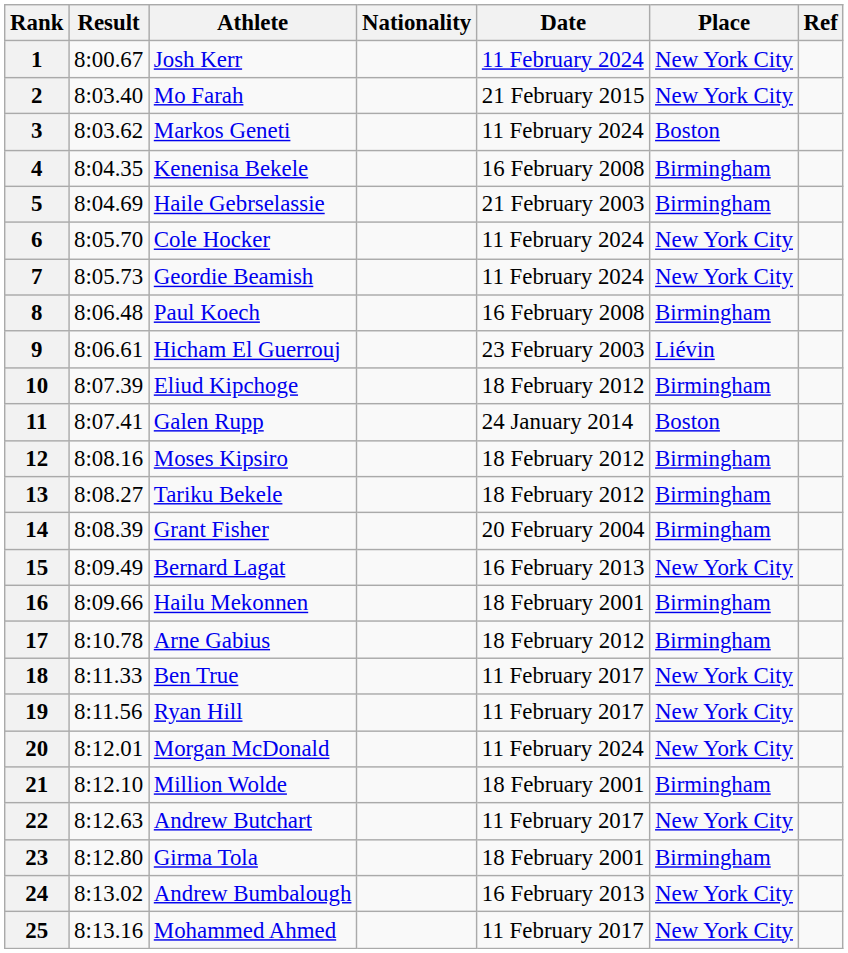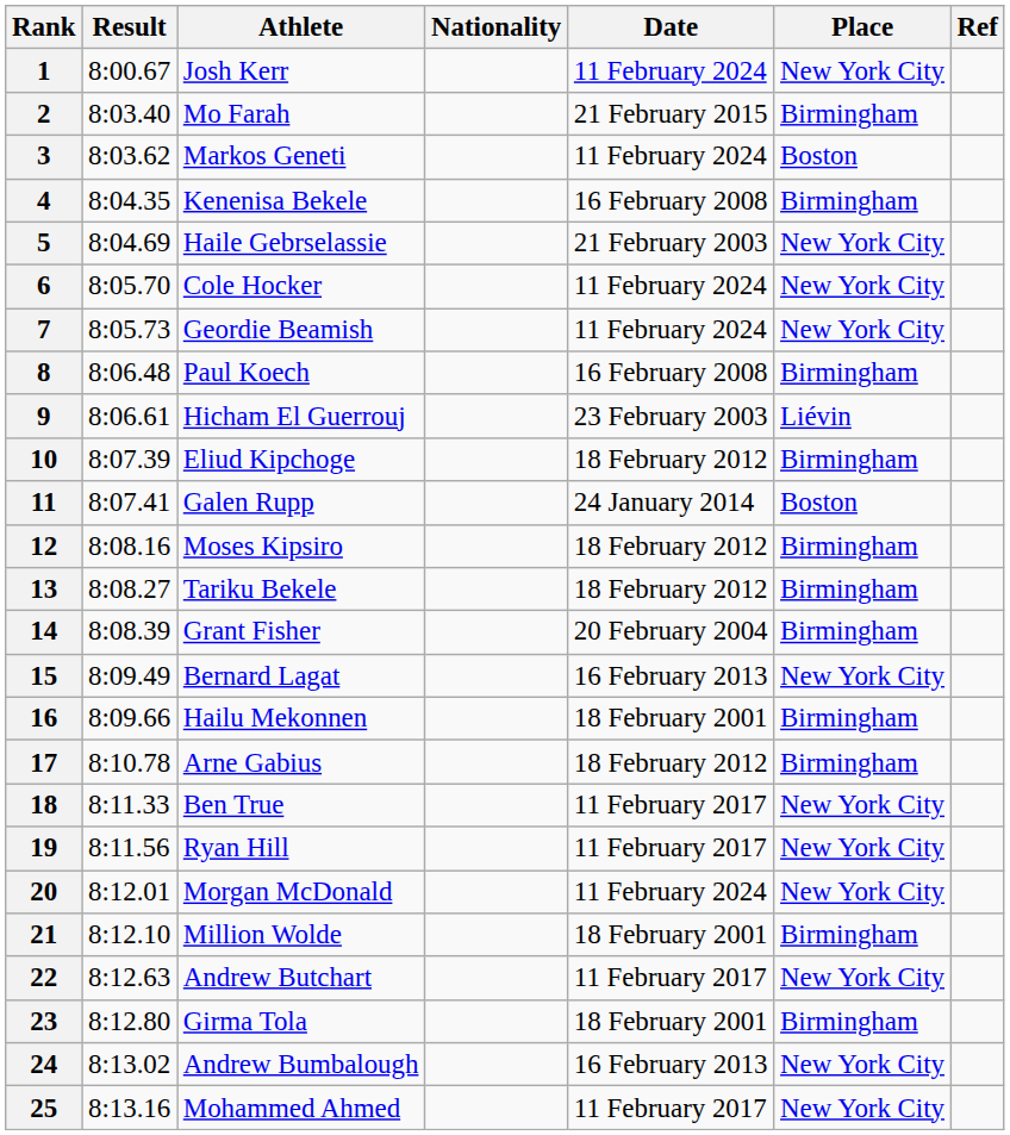2 | Place: New York City -> Birmingham
5 | Place: Birmingham -> New York City
